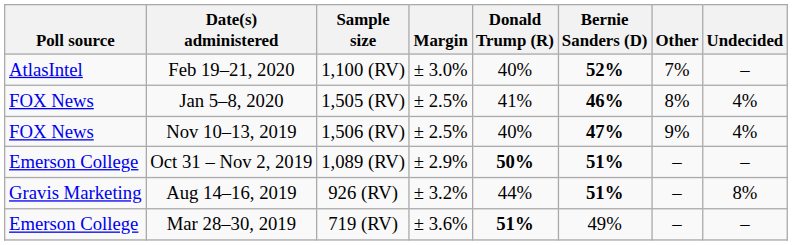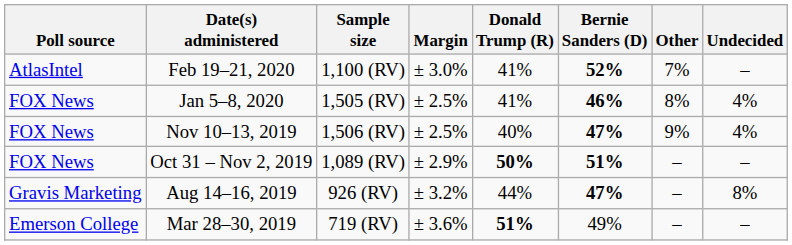Feb 19–21, 2020 | Donald Trump (R): 40% -> 41%
Oct 31 – Nov 2, 2019 | Poll source: Emerson College -> FOX News
Aug 14–16, 2019 | Bernie Sanders (D): 51% -> 47%
